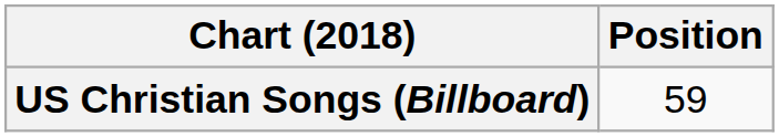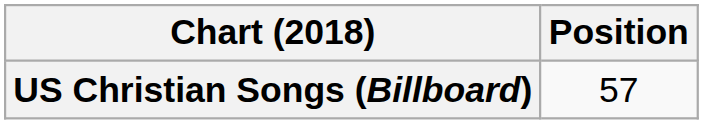US Christian Songs (Billboard) | Position: 59 -> 57
